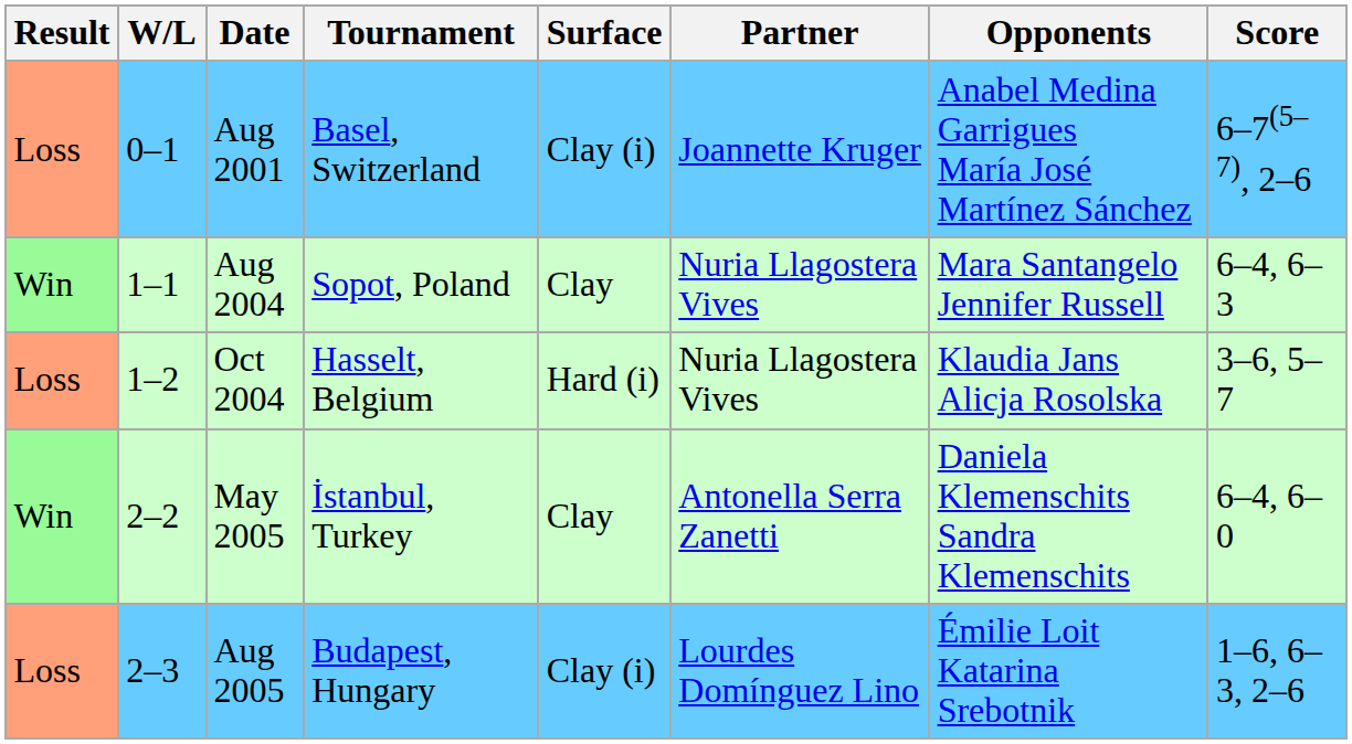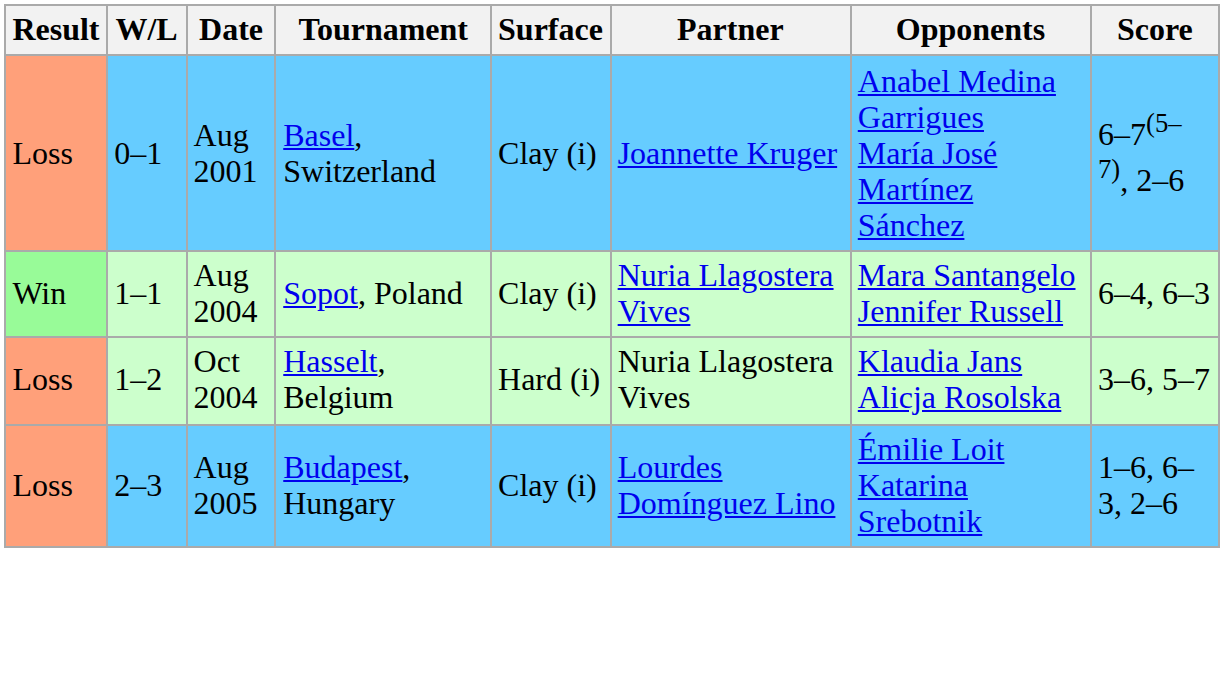Aug 2004 | Surface: Clay -> Clay (i)
- row: Win | 2–2 | May 2005 | İstanbul, Turkey | Clay | Antonella Serra Zanetti | Daniela Klemenschits Sandra Klemenschits | 6–4, 6–0
